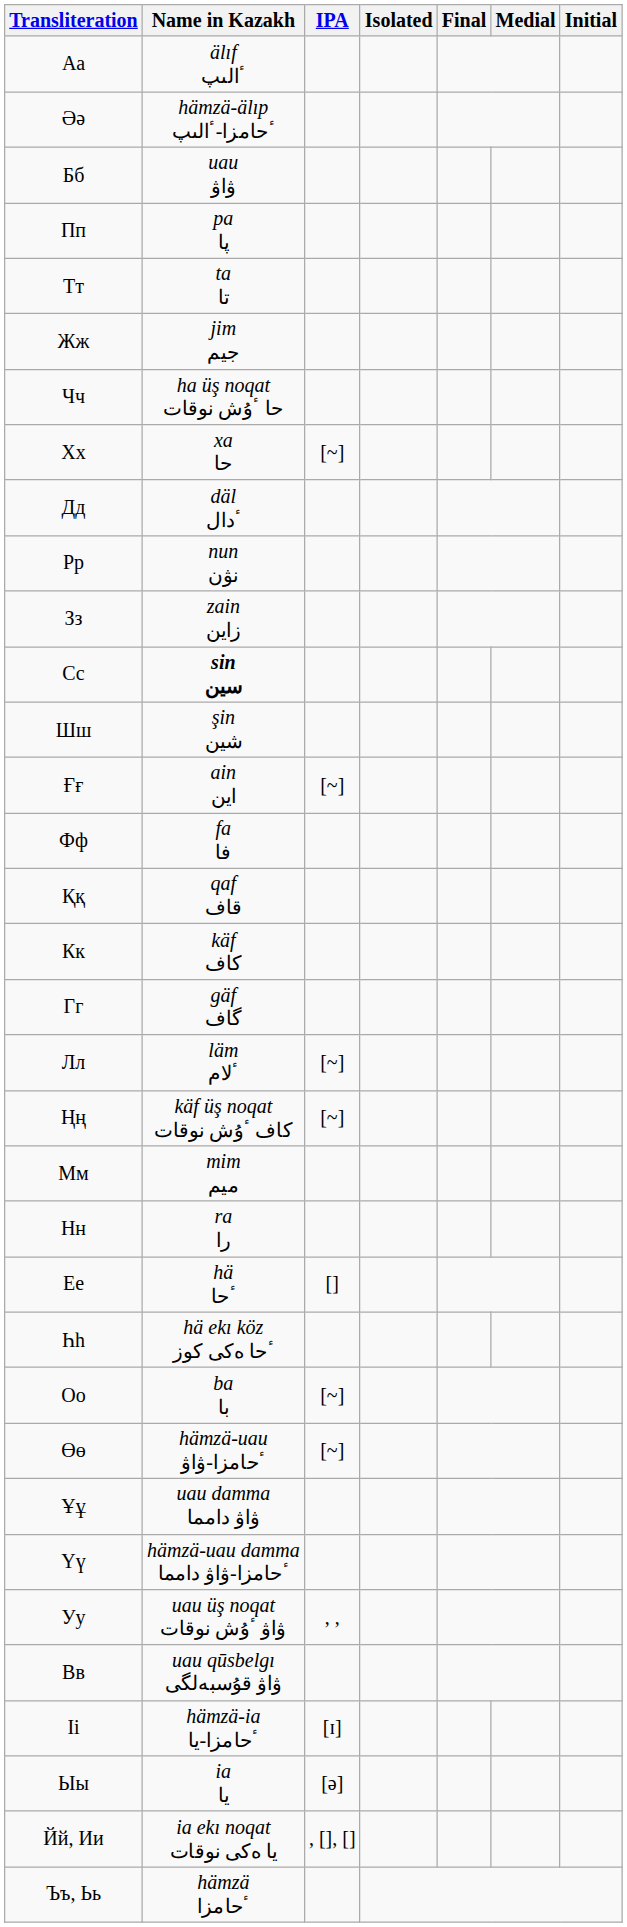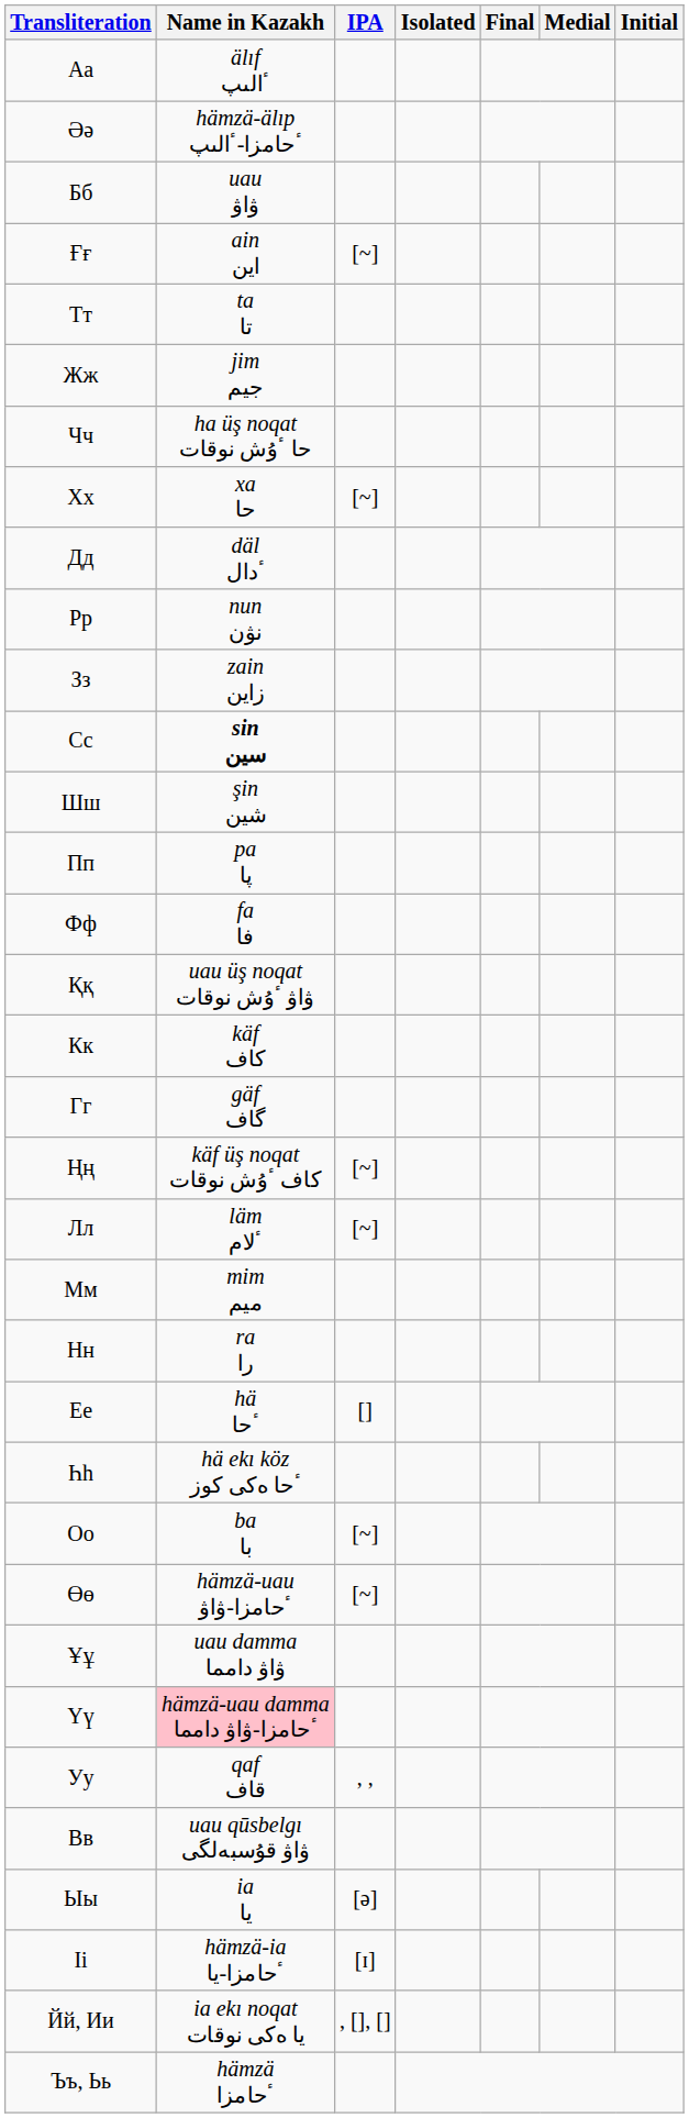rows swapped: Пп <-> Ғғ
Ққ | Name in Kazakh: qaf قاف -> uau üş noqat ۋاۋ ٴۇش نوقات
rows swapped: Ңң <-> Лл
Үү | Name in Kazakh: no background -> pink background
Уу | Name in Kazakh: uau üş noqat ۋاۋ ٴۇش نوقات -> qaf قاف
rows swapped: Ыы <-> Іі
